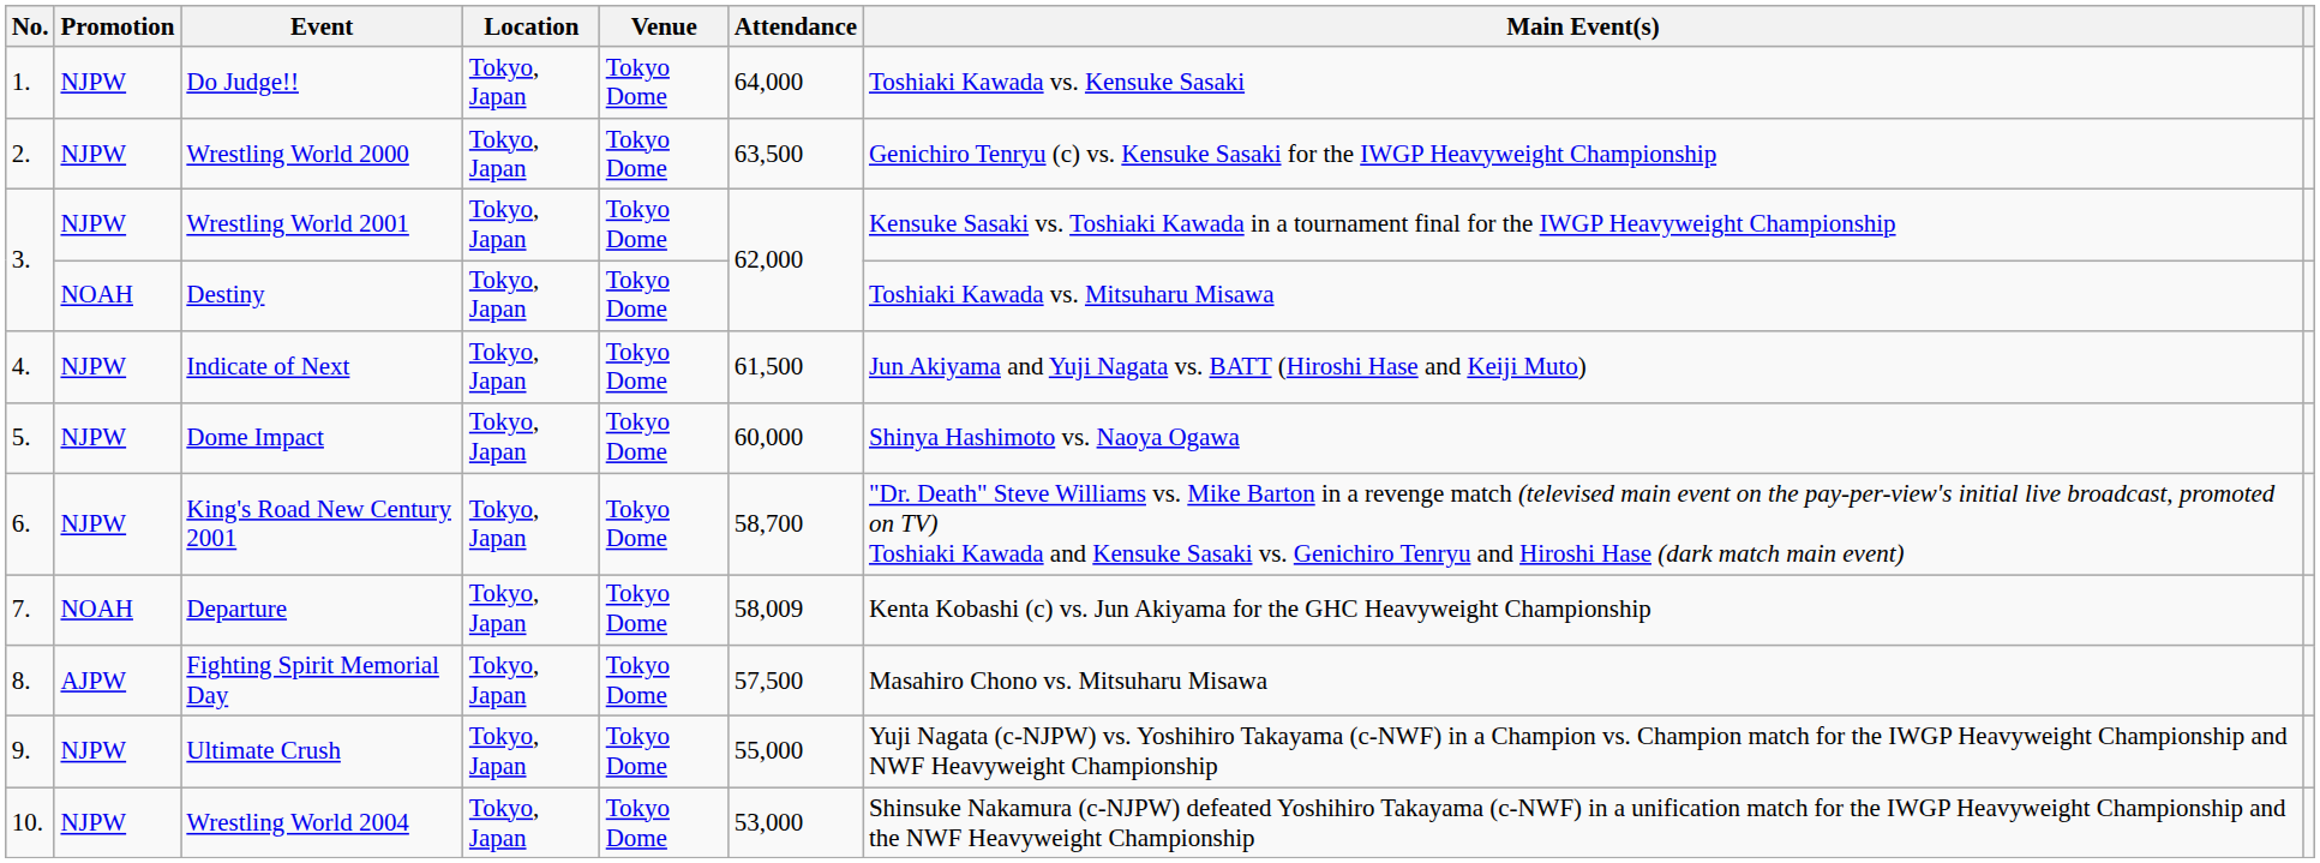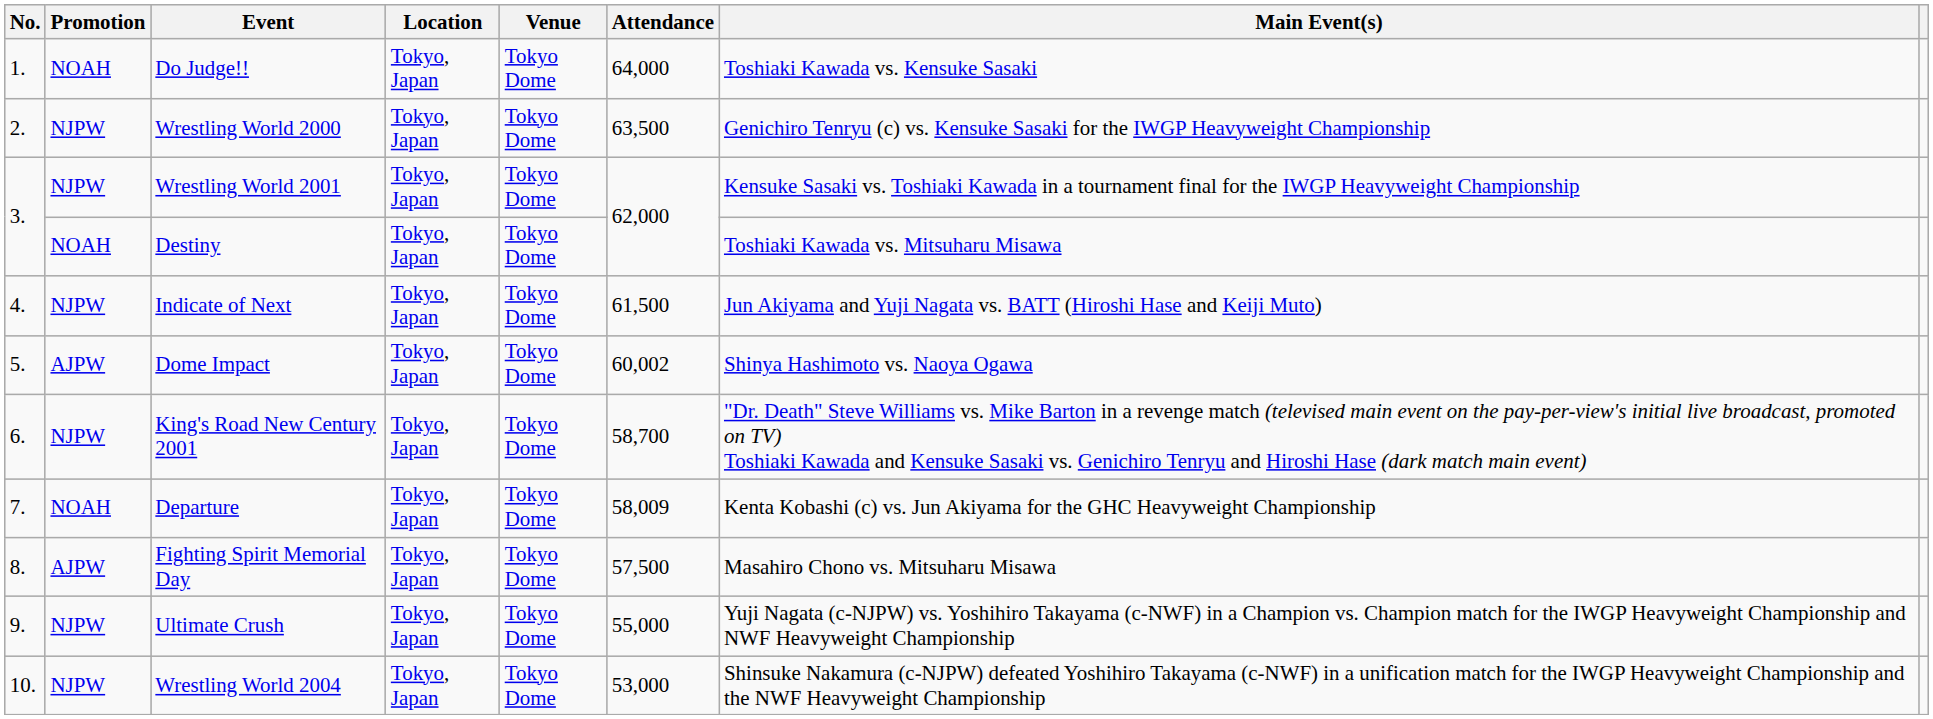Do Judge!! | Promotion: NJPW -> NOAH
Dome Impact | Promotion: NJPW -> AJPW
Dome Impact | Attendance: 60,000 -> 60,002
